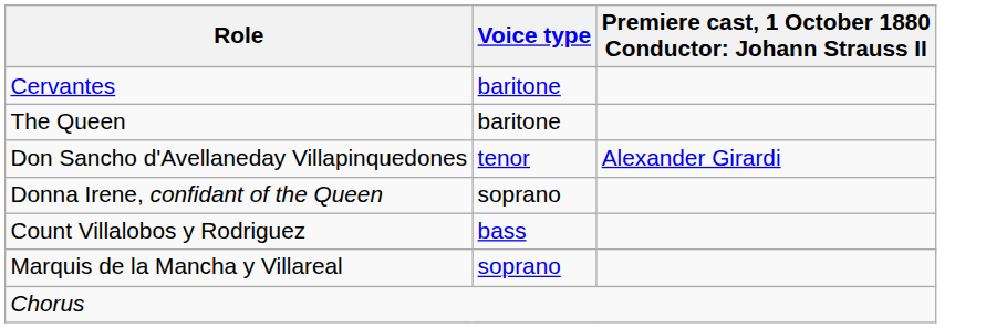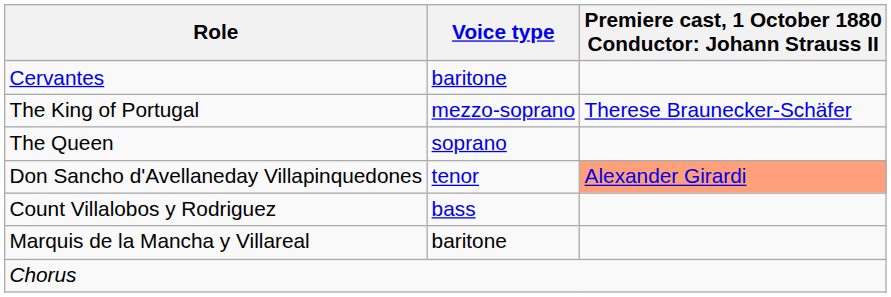+ row: The King of Portugal | mezzo-soprano | Therese Braunecker-Schäfer
The Queen | Voice type: baritone -> soprano
Don Sancho d'Avellaneday Villapinquedones | column 3: no background -> lightsalmon background
- row: Donna Irene, confidant of the Queen | soprano
Marquis de la Mancha y Villareal | Voice type: soprano -> baritone
